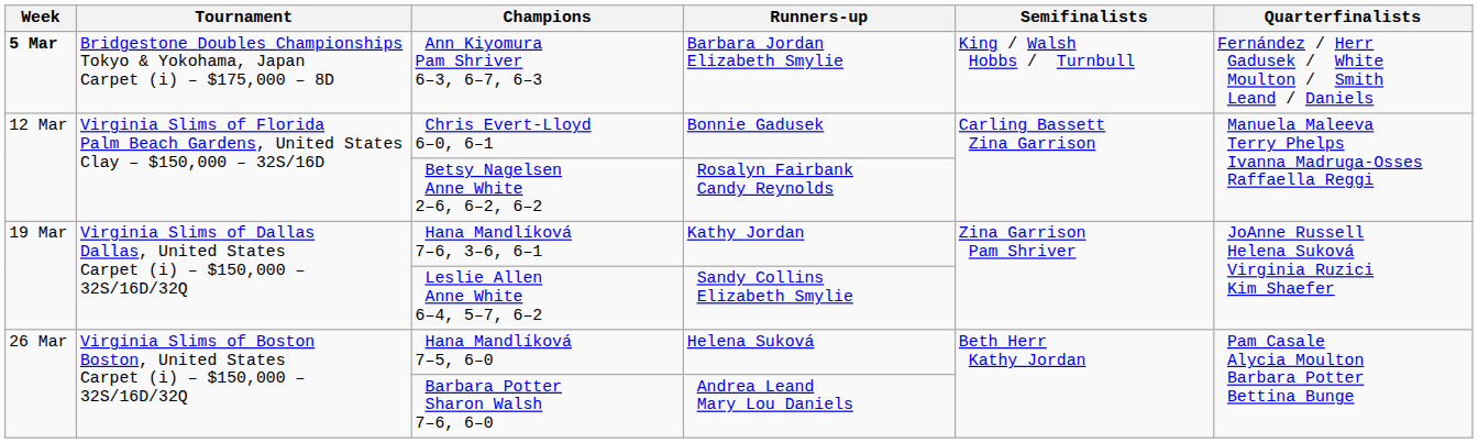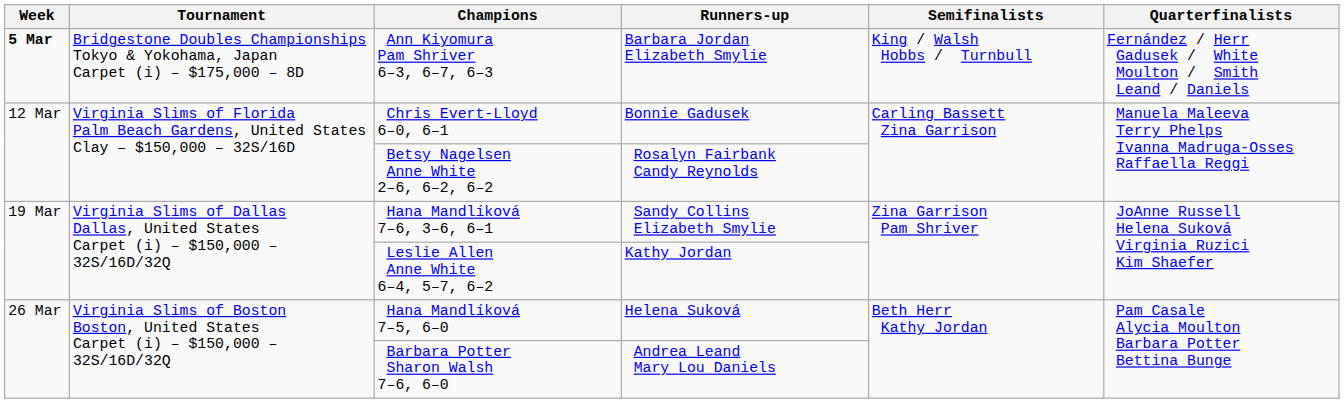Hana Mandlíková 7–6, 3–6, 6–1 | Runners-up: Kathy Jordan -> Sandy Collins Elizabeth Smylie
Leslie Allen Anne White 6–4, 5–7, 6–2 | Runners-up: Sandy Collins Elizabeth Smylie -> Kathy Jordan
